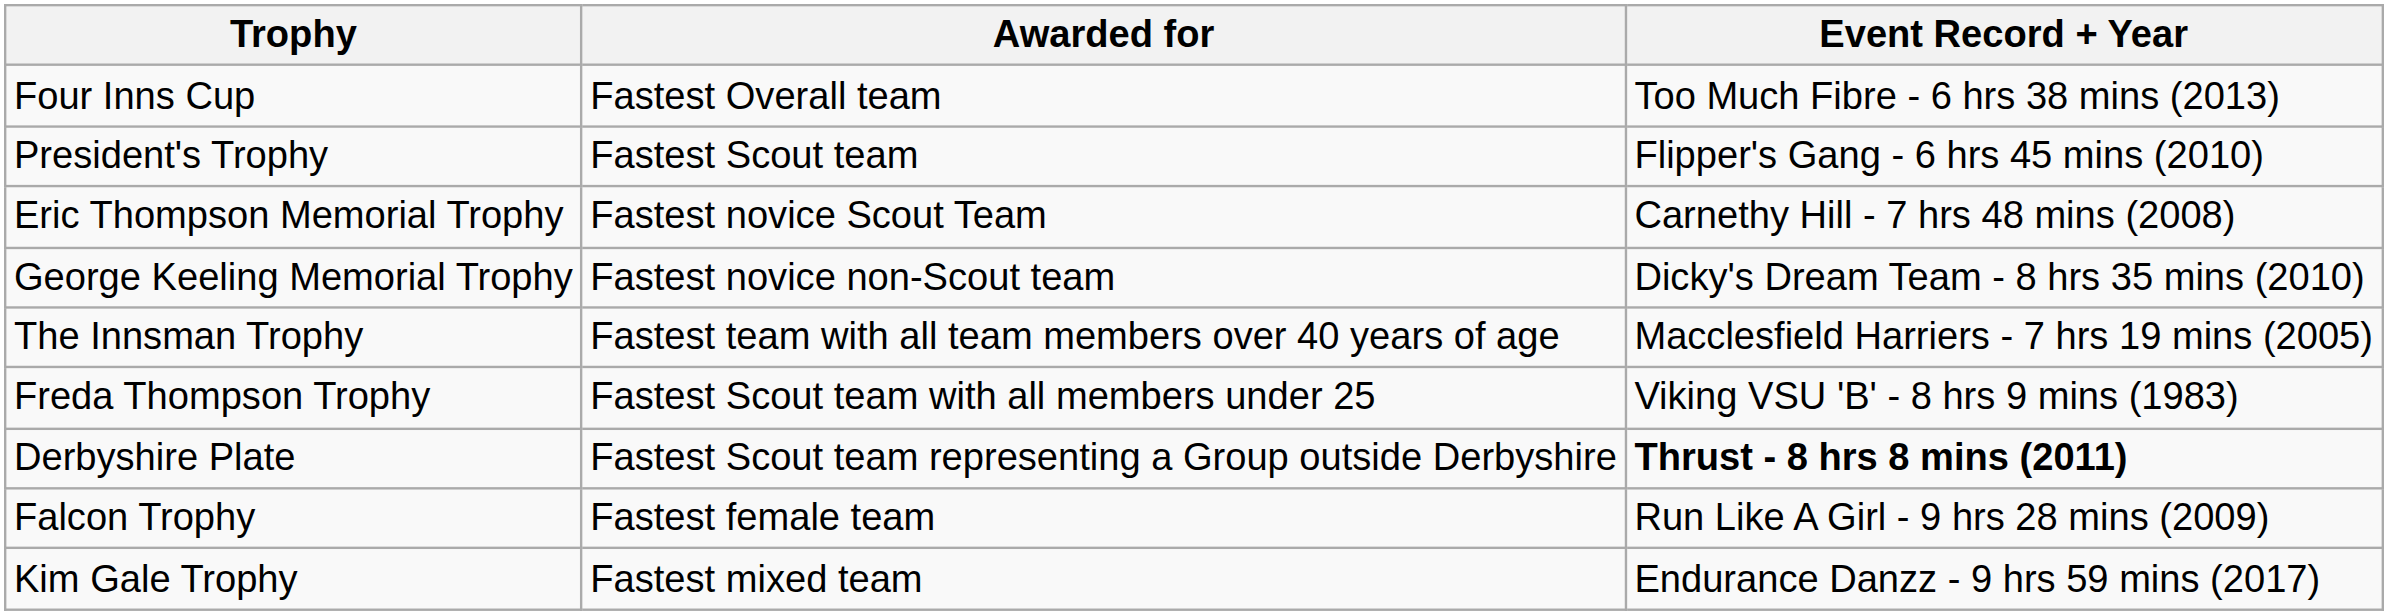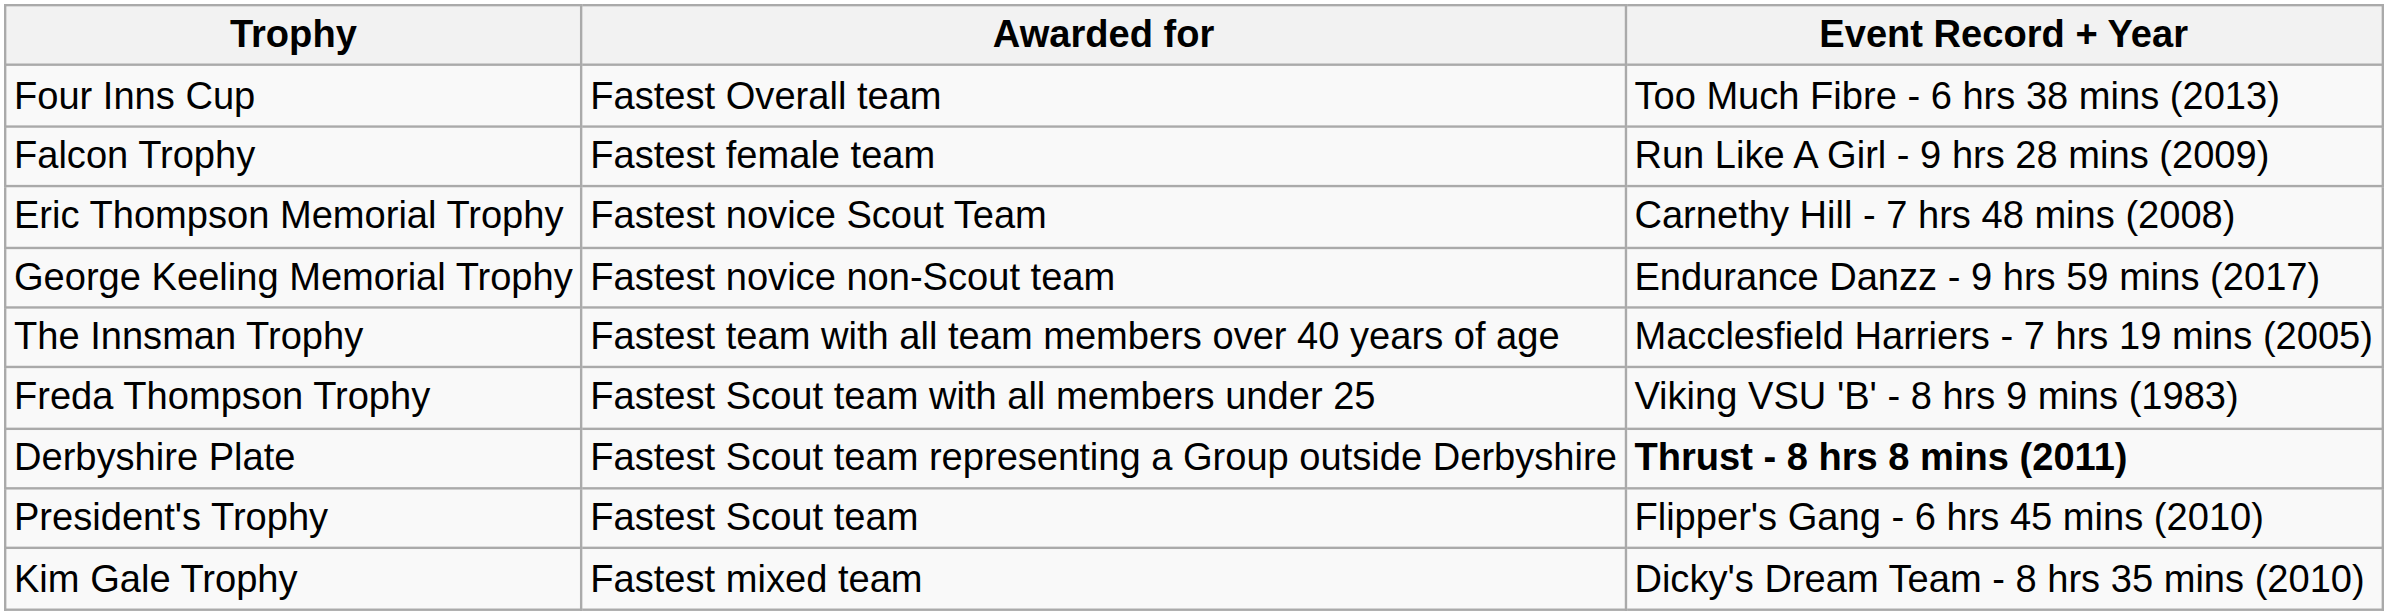rows swapped: President's Trophy <-> Falcon Trophy
George Keeling Memorial Trophy | Event Record + Year: Dicky's Dream Team - 8 hrs 35 mins (2010) -> Endurance Danzz - 9 hrs 59 mins (2017)
Kim Gale Trophy | Event Record + Year: Endurance Danzz - 9 hrs 59 mins (2017) -> Dicky's Dream Team - 8 hrs 35 mins (2010)
